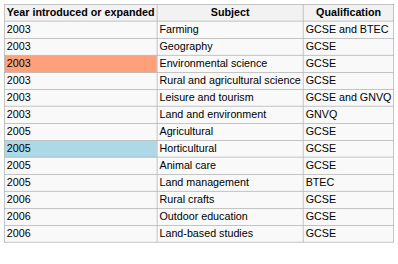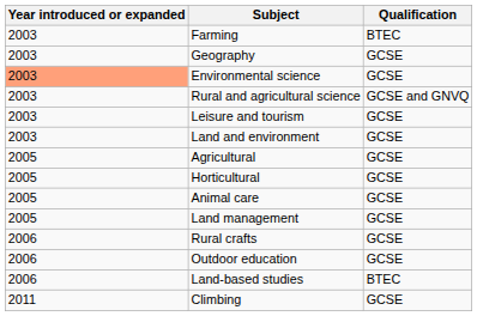Farming | Qualification: GCSE and BTEC -> BTEC
Rural and agricultural science | Qualification: GCSE -> GCSE and GNVQ
Leisure and tourism | Qualification: GCSE and GNVQ -> GCSE
Land and environment | Qualification: GNVQ -> GCSE
Horticultural | Year introduced or expanded: lightblue background -> no background
Land management | Qualification: BTEC -> GCSE
Land-based studies | Qualification: GCSE -> BTEC
+ row: 2011 | Climbing | GCSE
